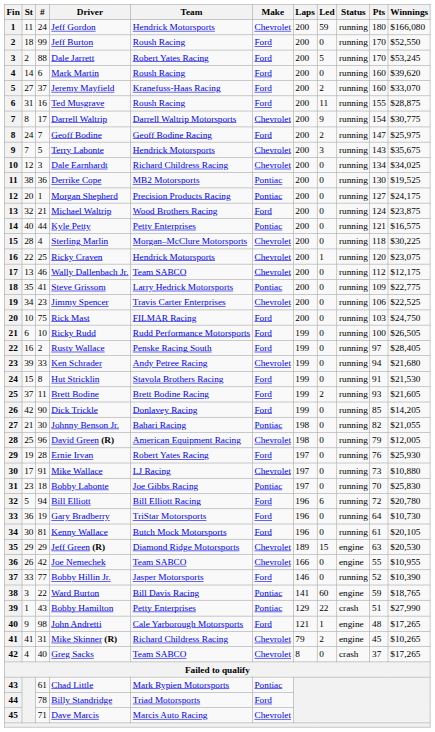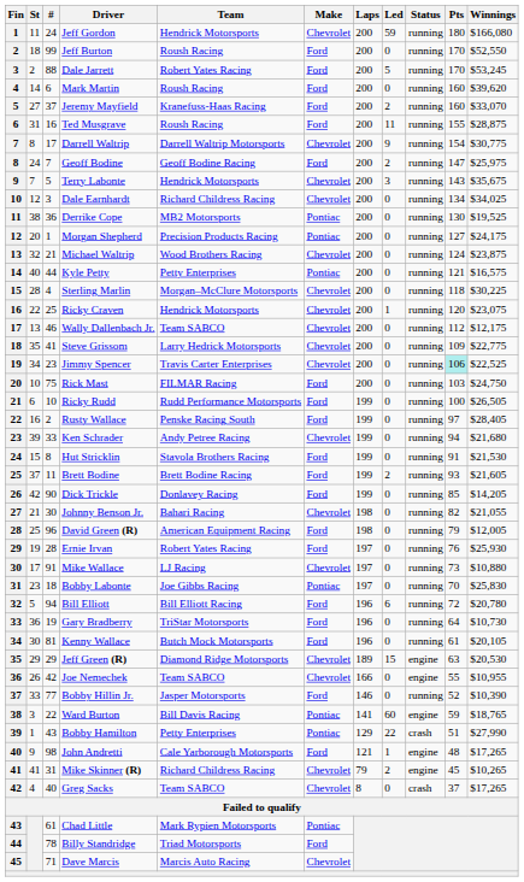Michael Waltrip | Make: Ford -> Chevrolet
Steve Grissom | Make: Pontiac -> Chevrolet
Jimmy Spencer | Pts: no background -> paleturquoise background
Johnny Benson Jr. | Make: Pontiac -> Chevrolet
David Green (R) | Make: Chevrolet -> Ford
